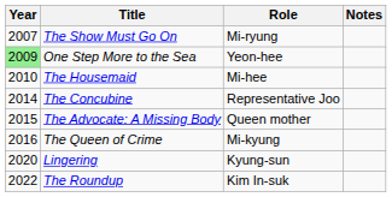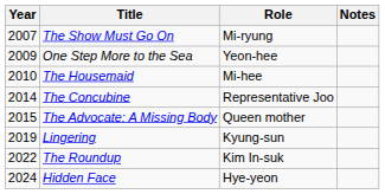One Step More to the Sea | Year: lightgreen background -> no background
- row: 2016 | The Queen of Crime | Mi-kyung
Lingering | Year: 2020 -> 2019
+ row: 2024 | Hidden Face | Hye-yeon
